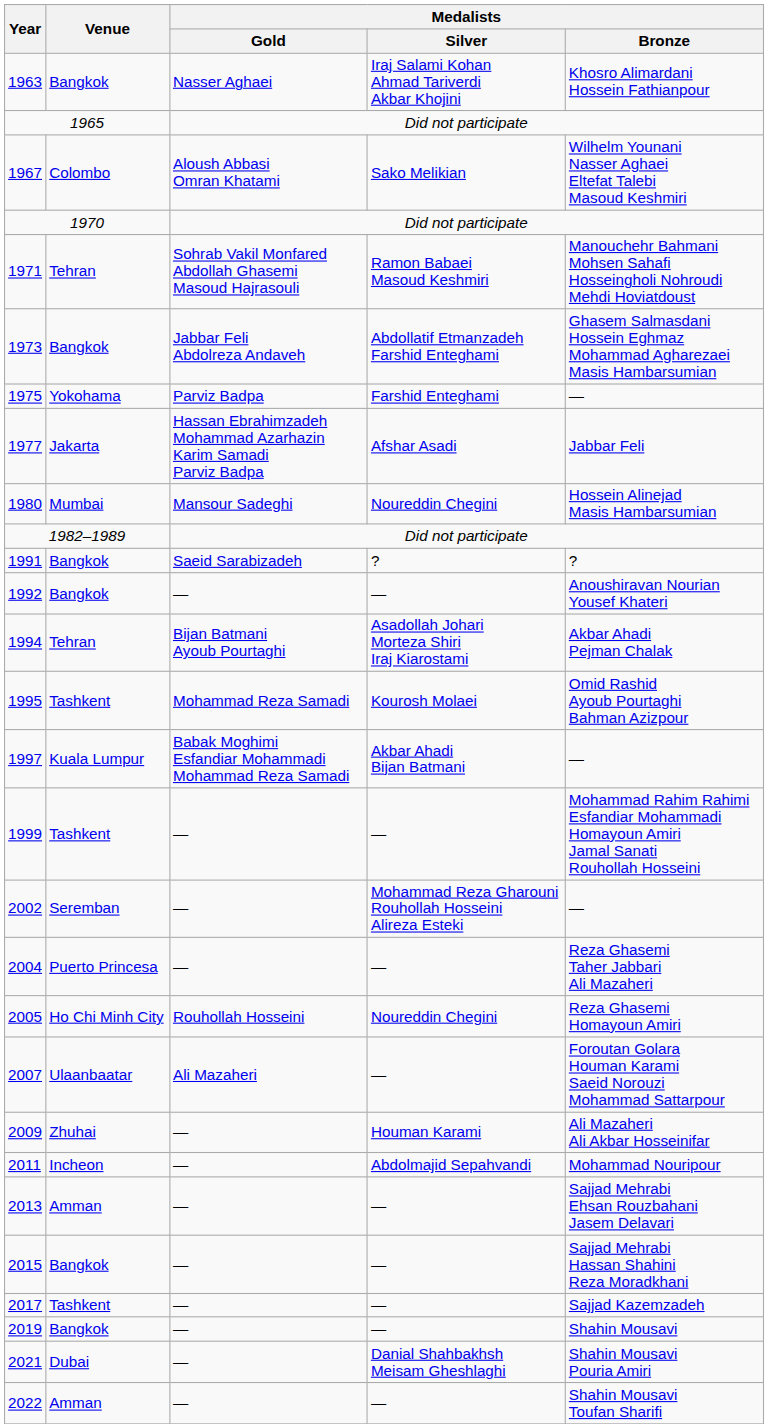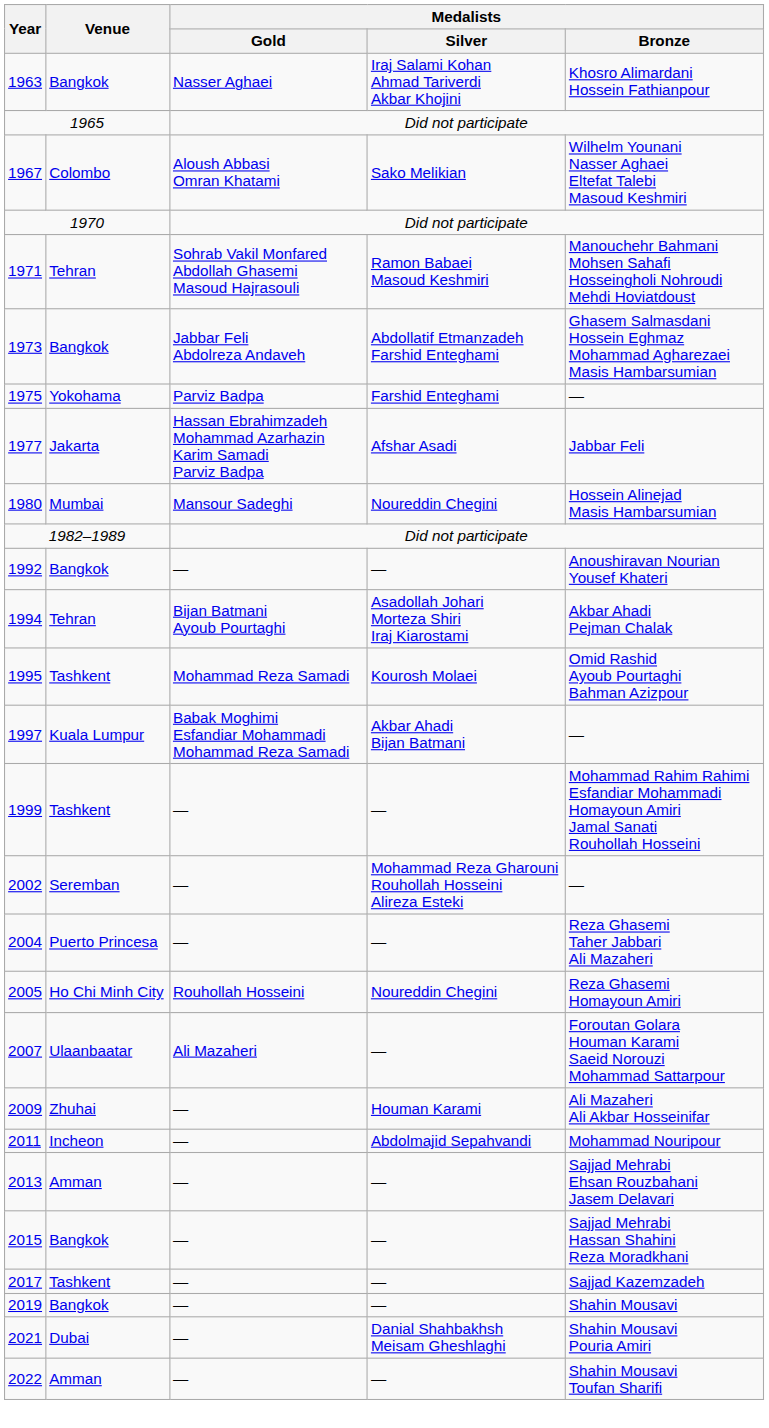- row: 1991 | Bangkok | Saeid Sarabizadeh | ? | ?
